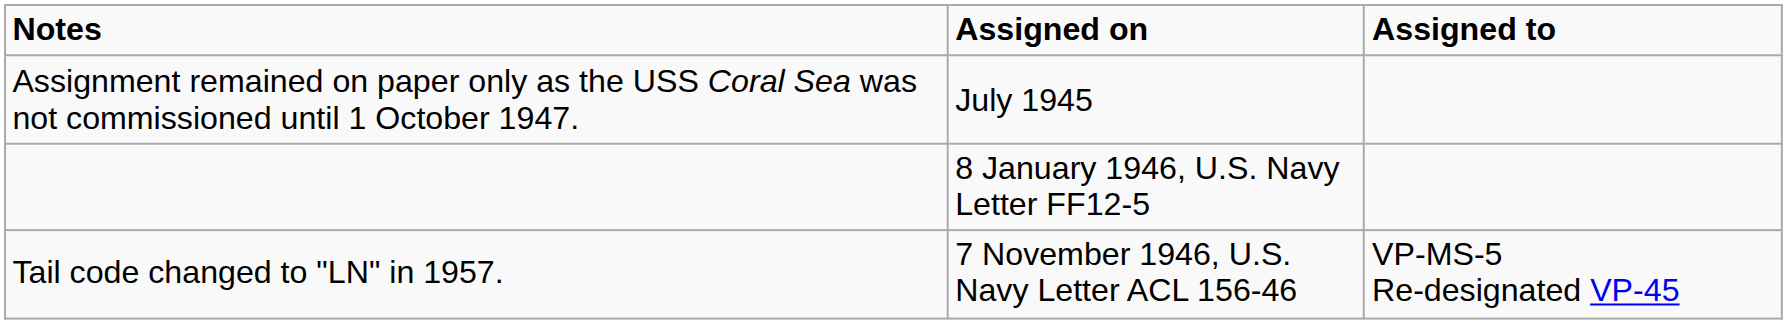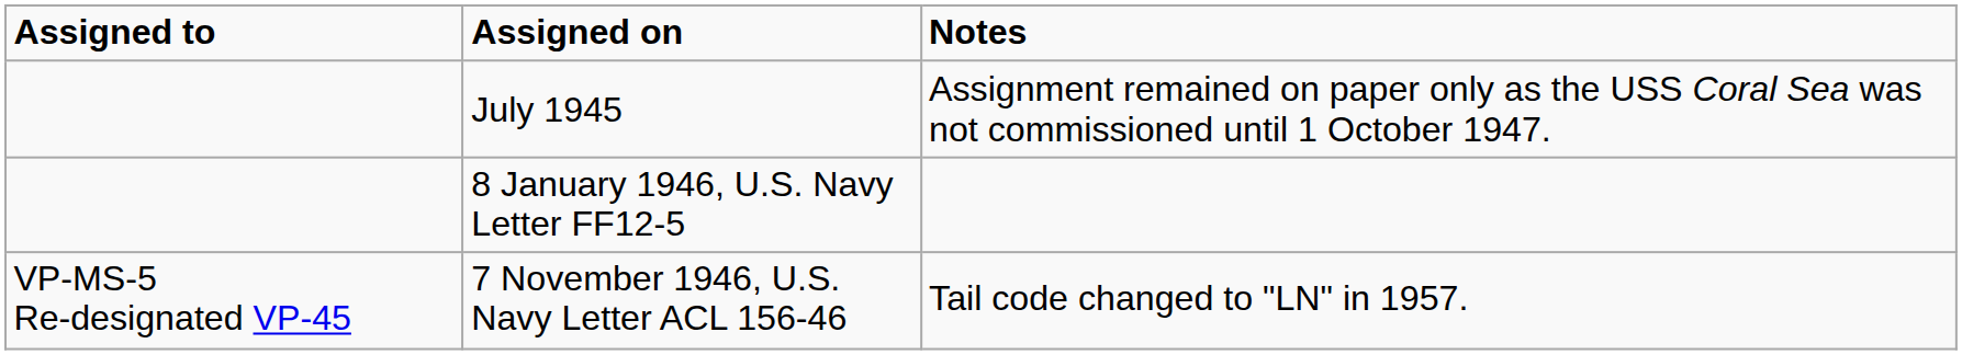columns swapped: Assigned to <-> Notes
